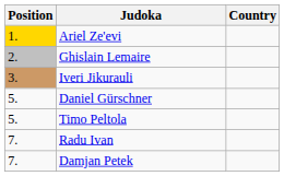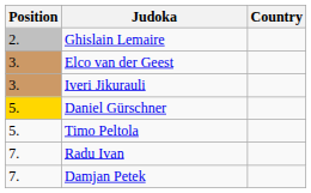- row: 1. | Ariel Ze'evi
+ row: 3. | Elco van der Geest
Daniel Gürschner | Position: no background -> gold background
